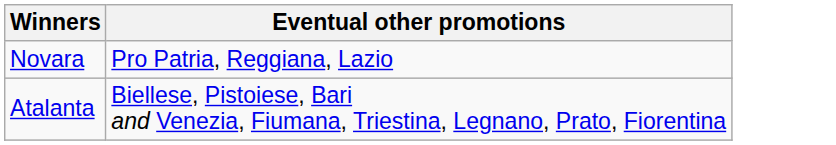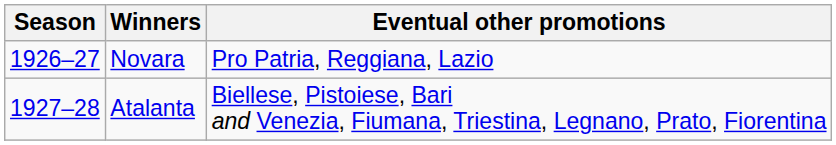+ column: Season | 1926–27 | 1927–28
